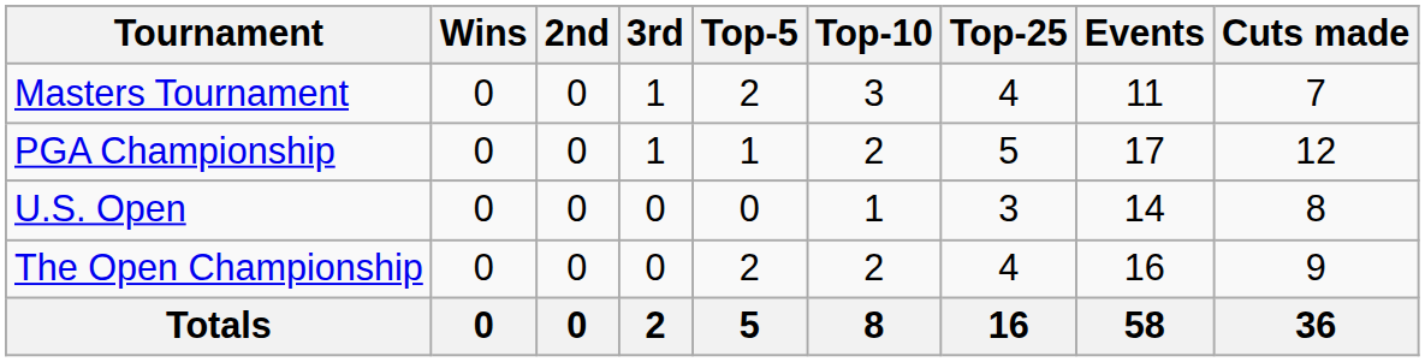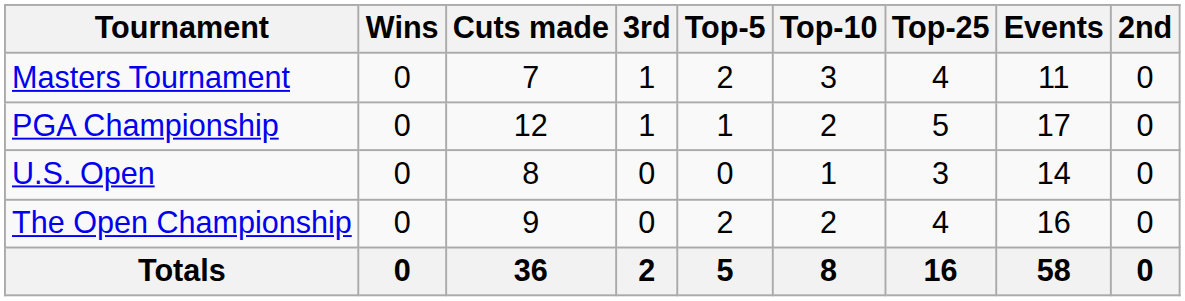columns swapped: 2nd <-> Cuts made
